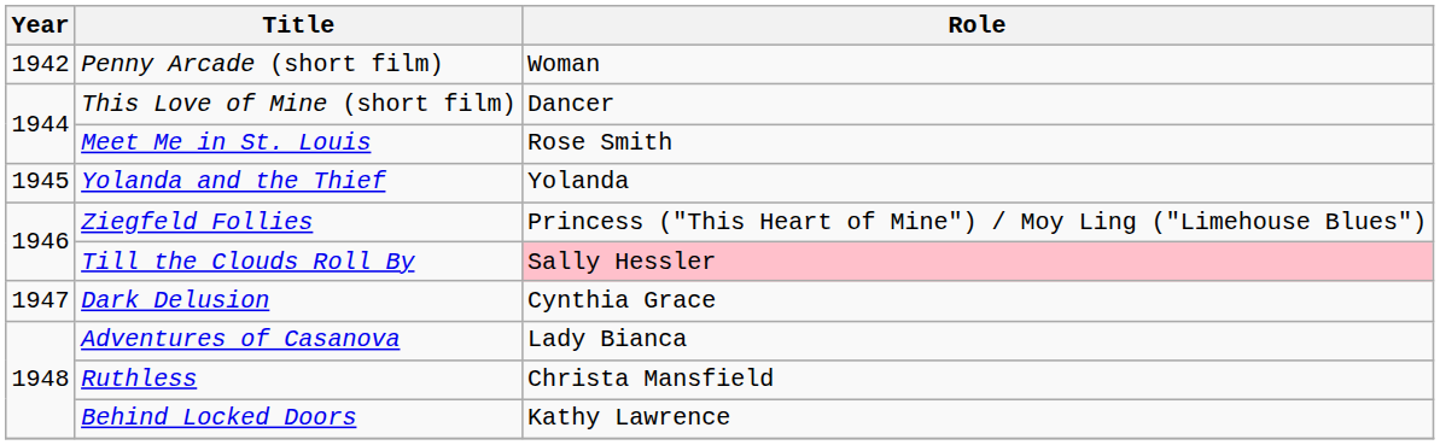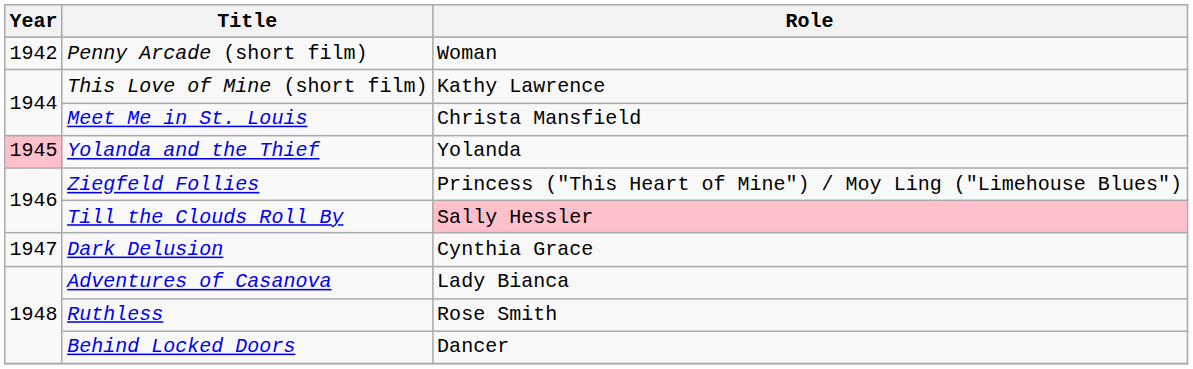This Love of Mine (short film) | Role: Dancer -> Kathy Lawrence
Meet Me in St. Louis | Role: Rose Smith -> Christa Mansfield
Yolanda and the Thief | Year: no background -> pink background
Ruthless | Role: Christa Mansfield -> Rose Smith
Behind Locked Doors | Role: Kathy Lawrence -> Dancer
